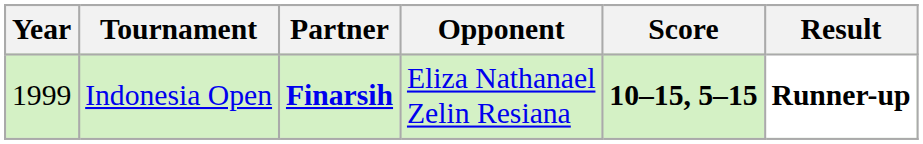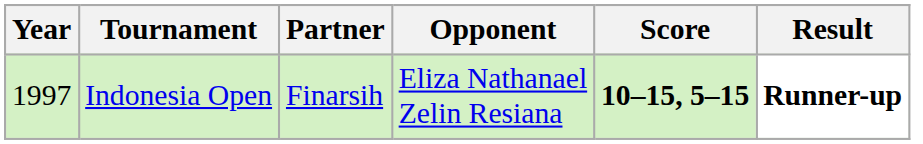Indonesia Open | Year: 1999 -> 1997
Indonesia Open | Partner: bold -> normal
